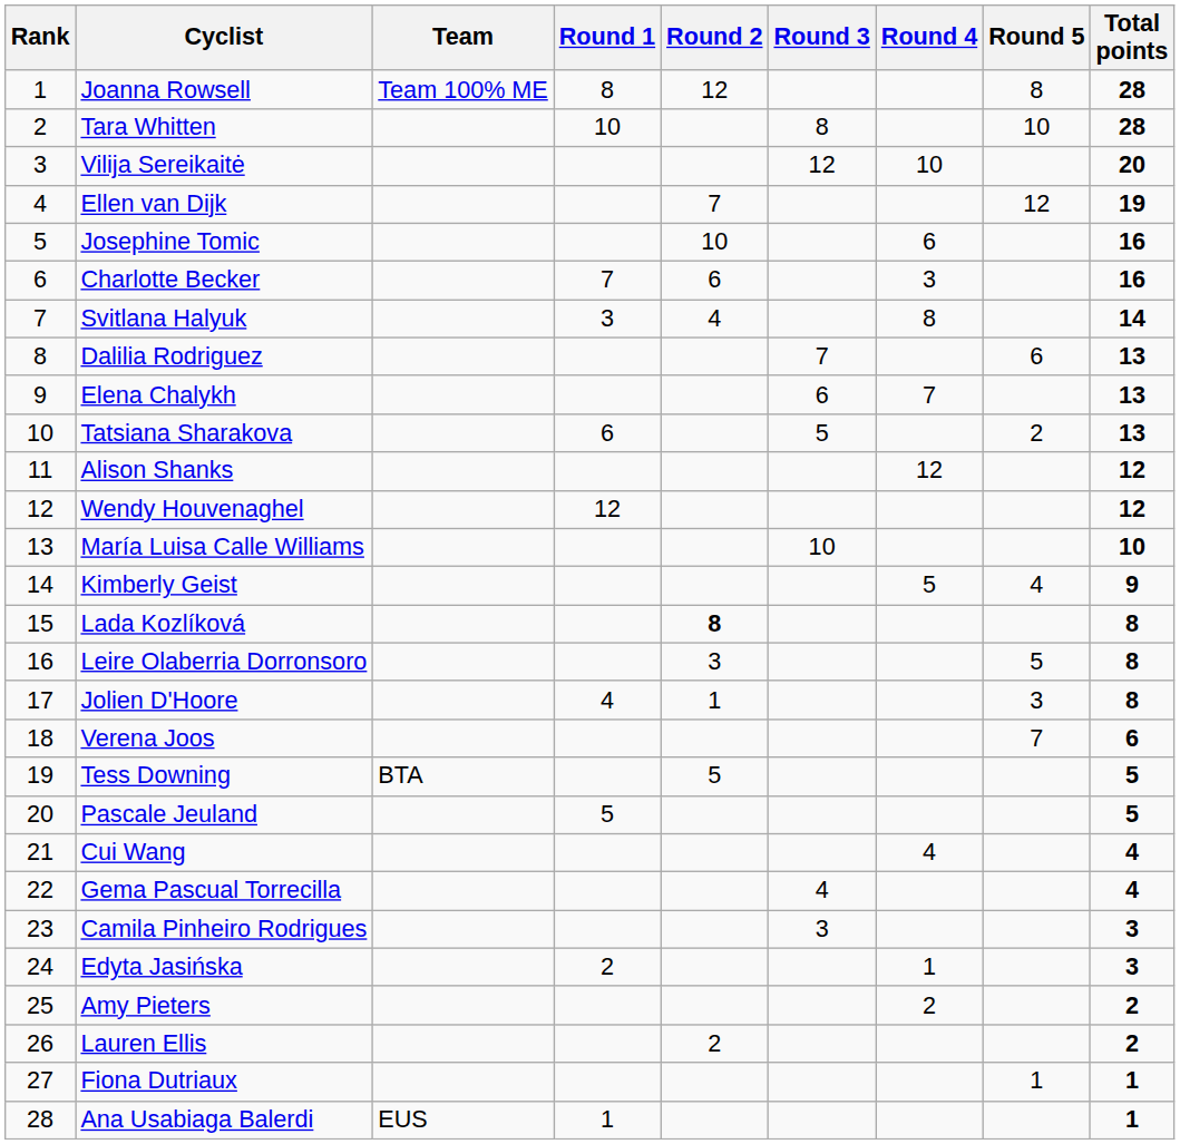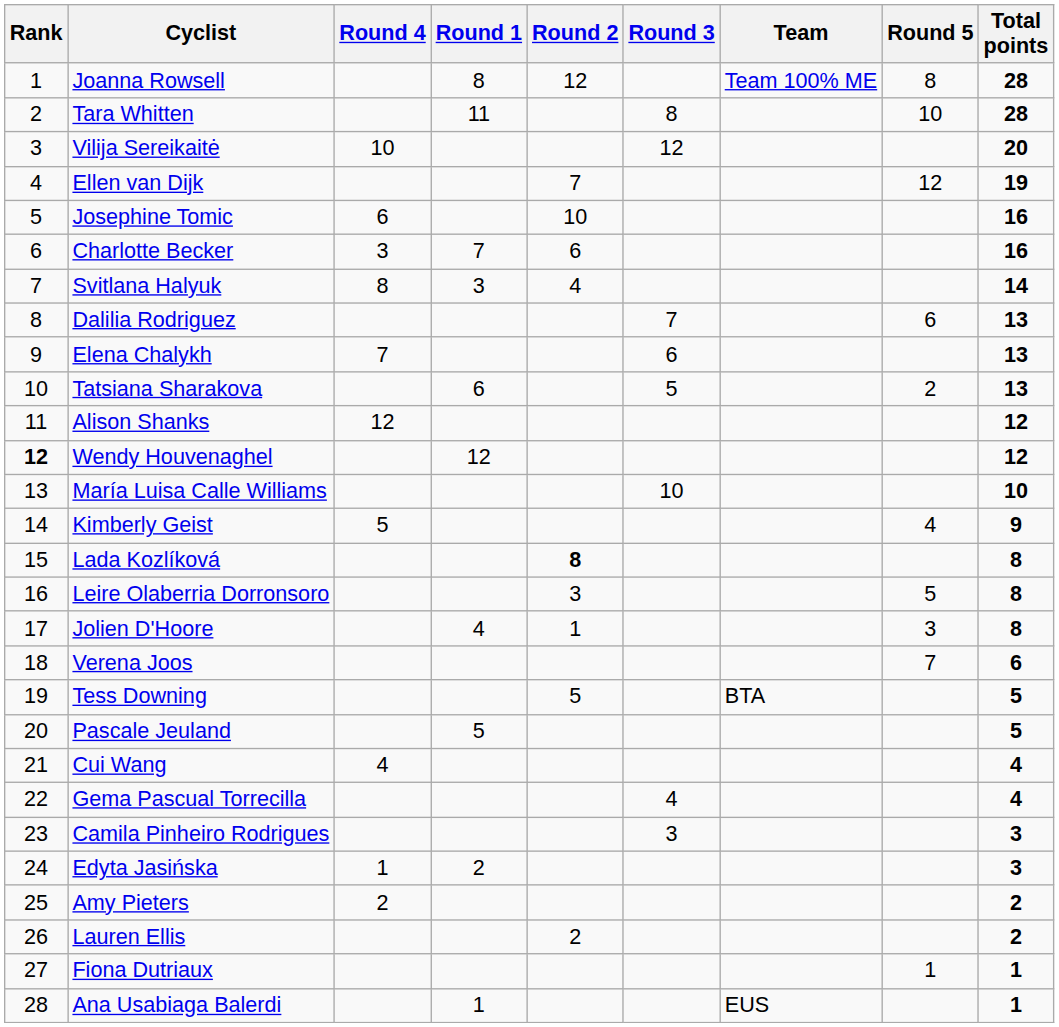columns swapped: Team <-> Round 4
Tara Whitten | Round 1: 10 -> 11
Wendy Houvenaghel | Rank: normal -> bold
